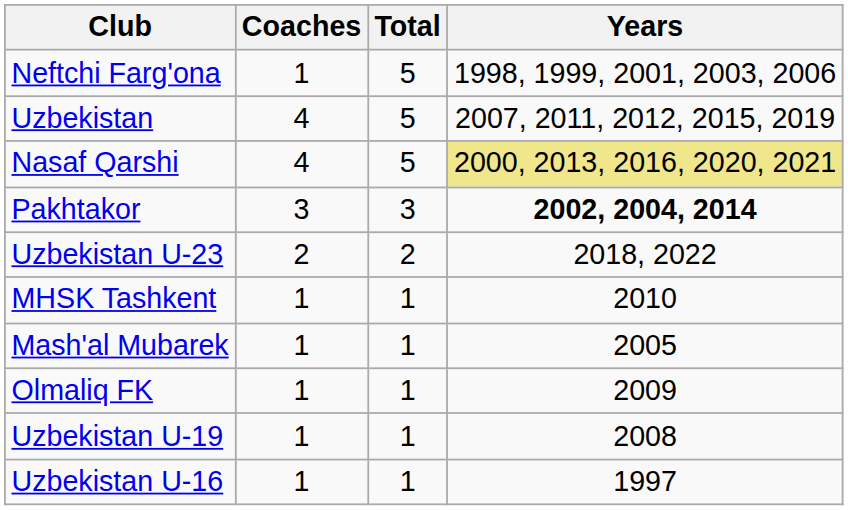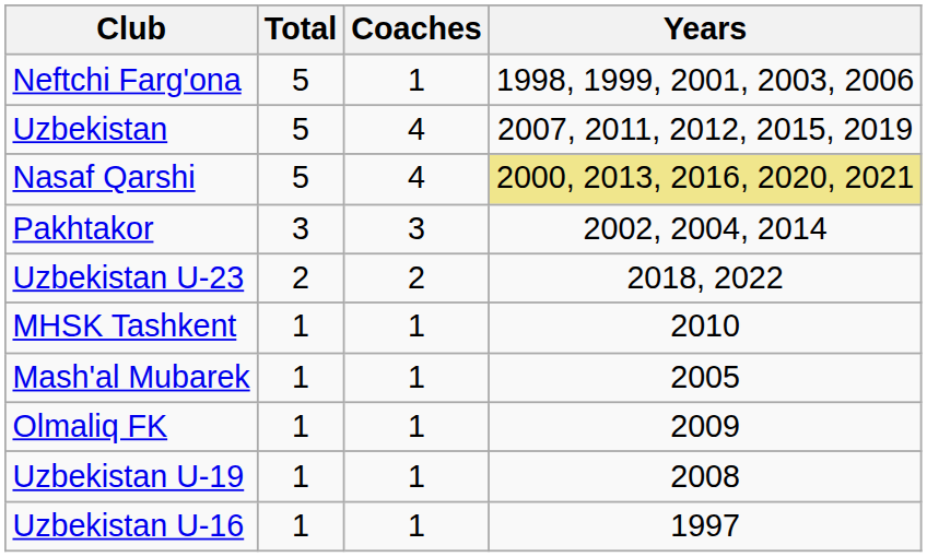columns swapped: Coaches <-> Total
Pakhtakor | Years: bold -> normal
